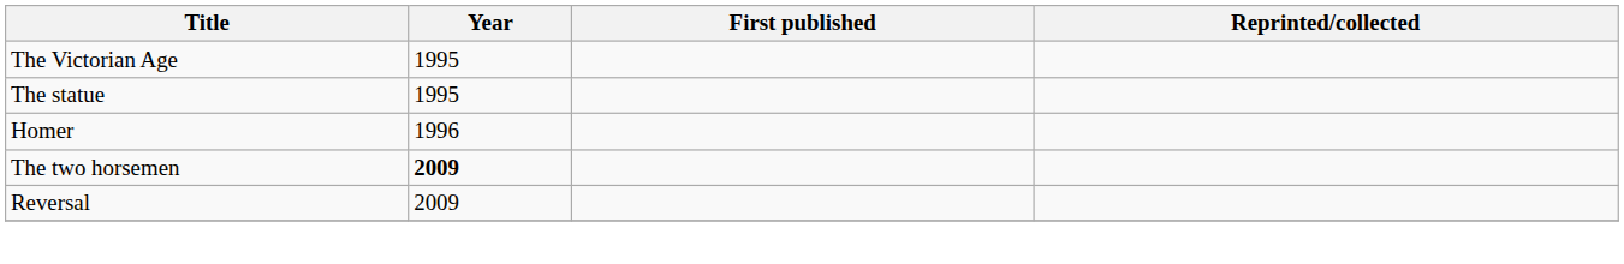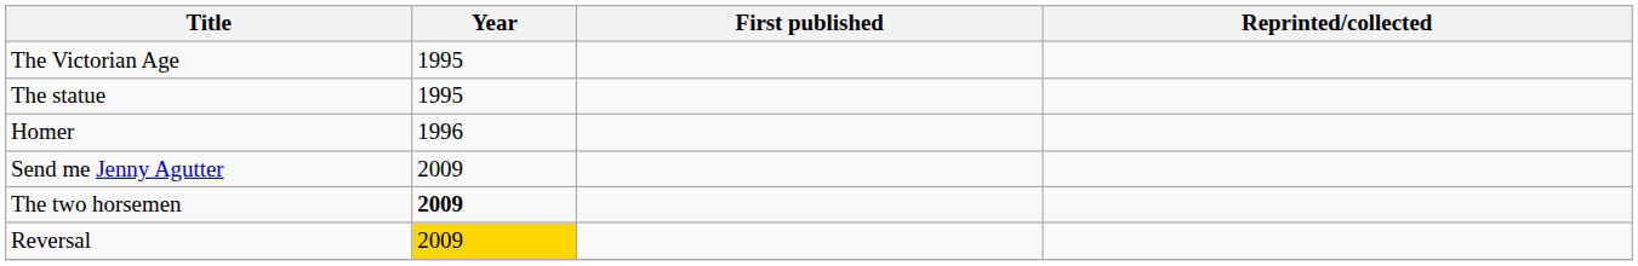+ row: Send me Jenny Agutter | 2009
Reversal | Year: no background -> gold background
